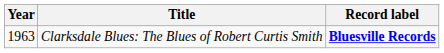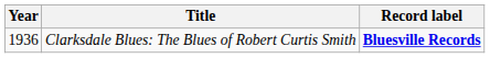Clarksdale Blues: The Blues of Robert Curtis Smith | Year: 1963 -> 1936
